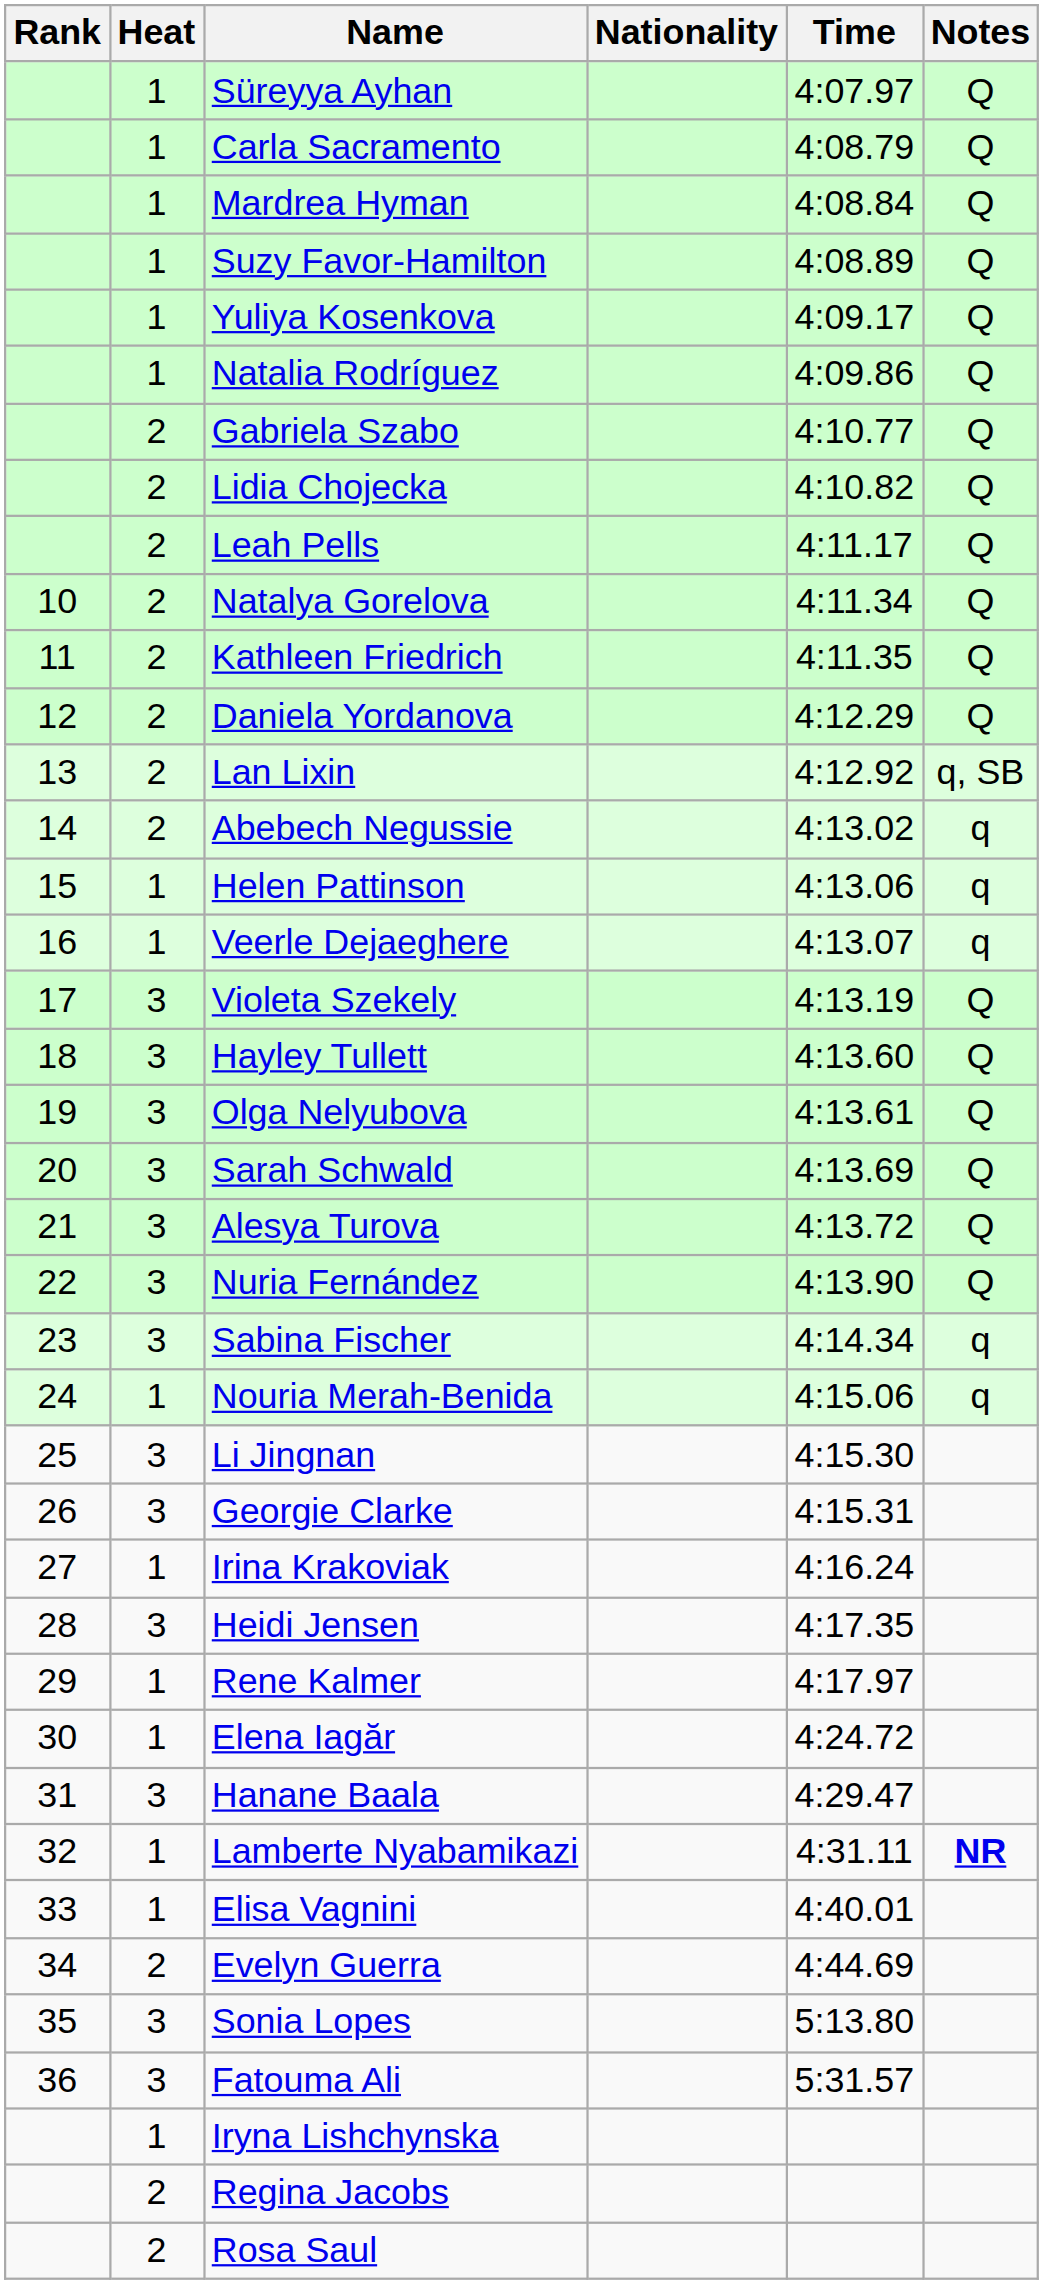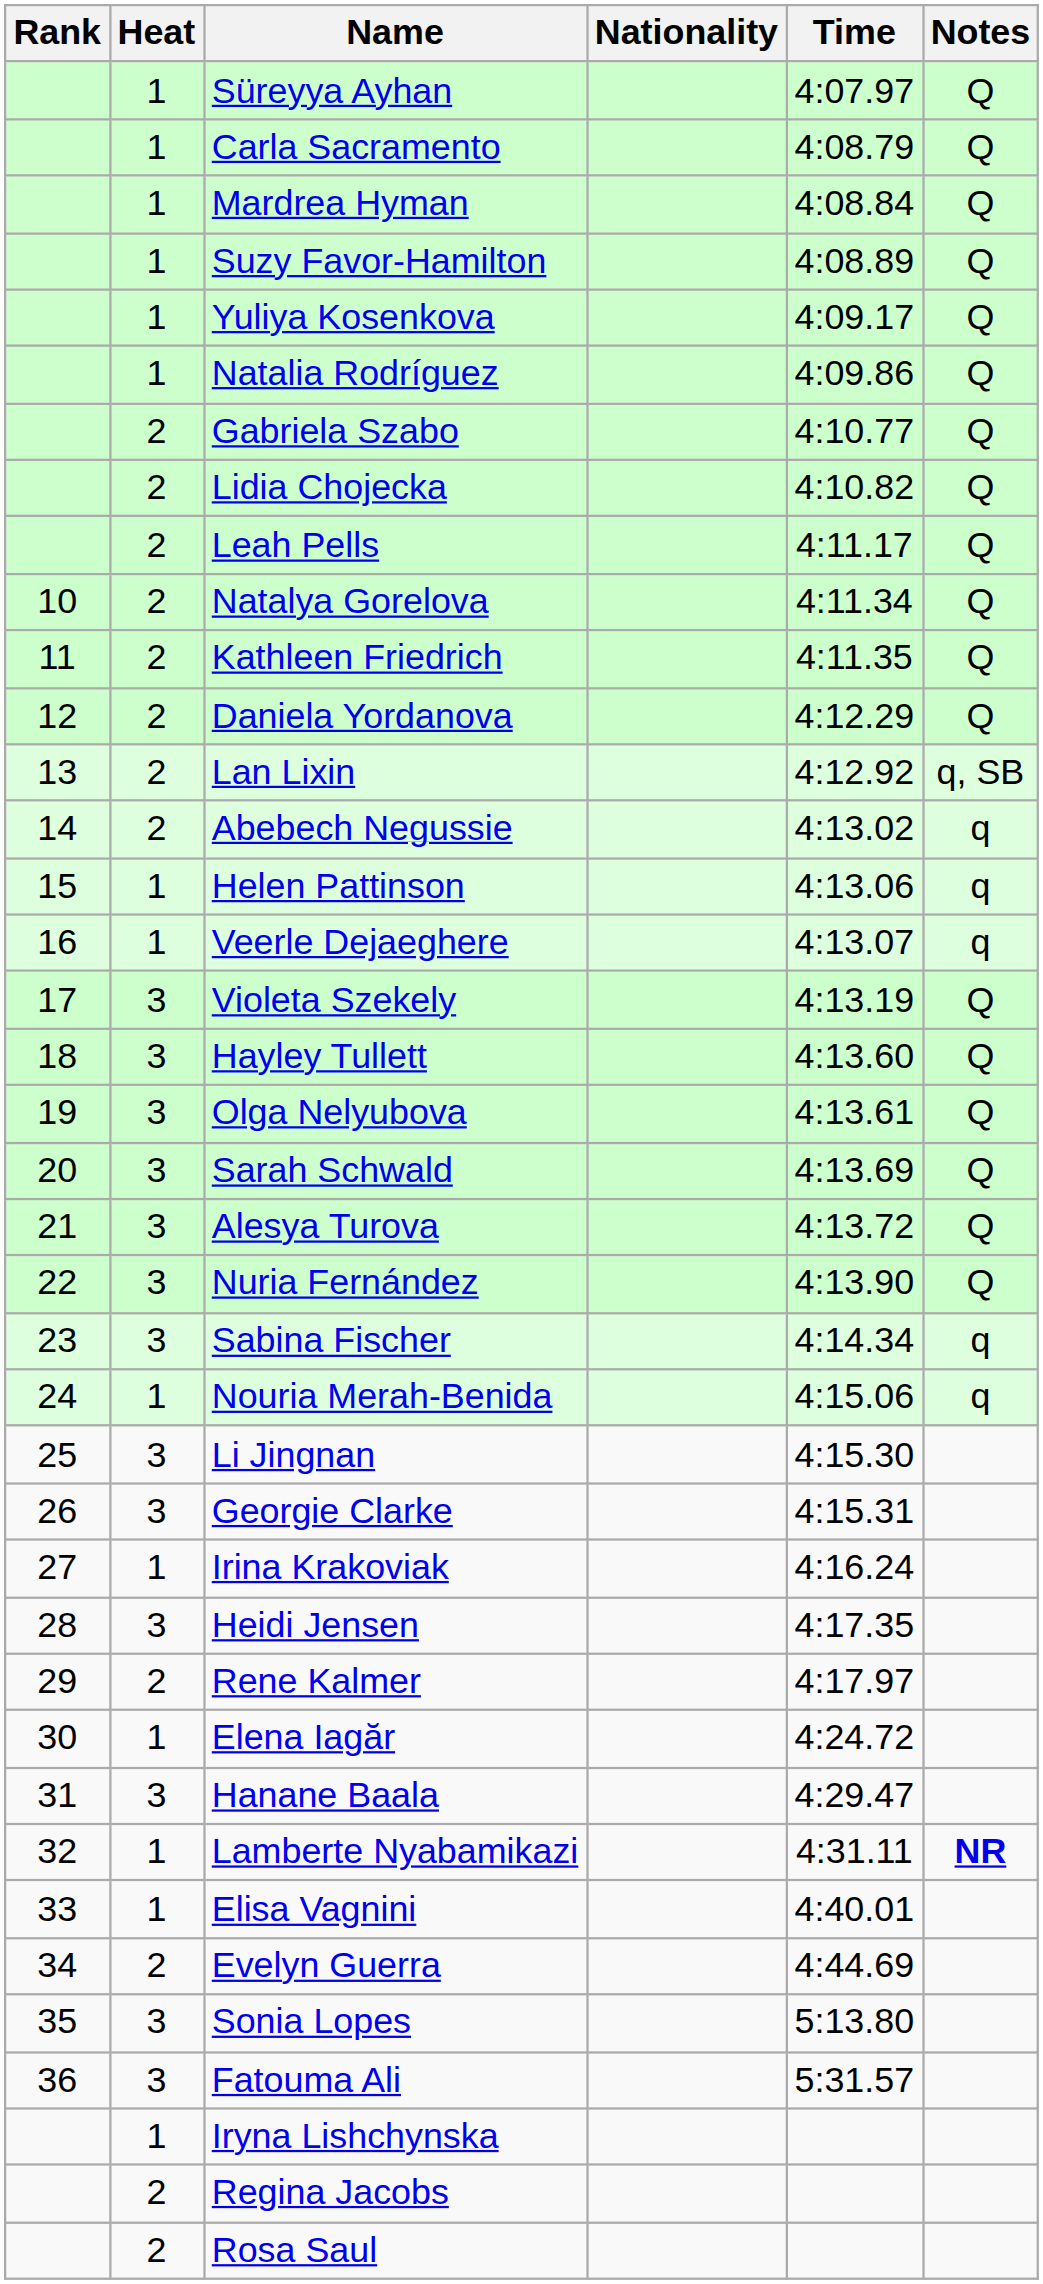Rene Kalmer | Heat: 1 -> 2
